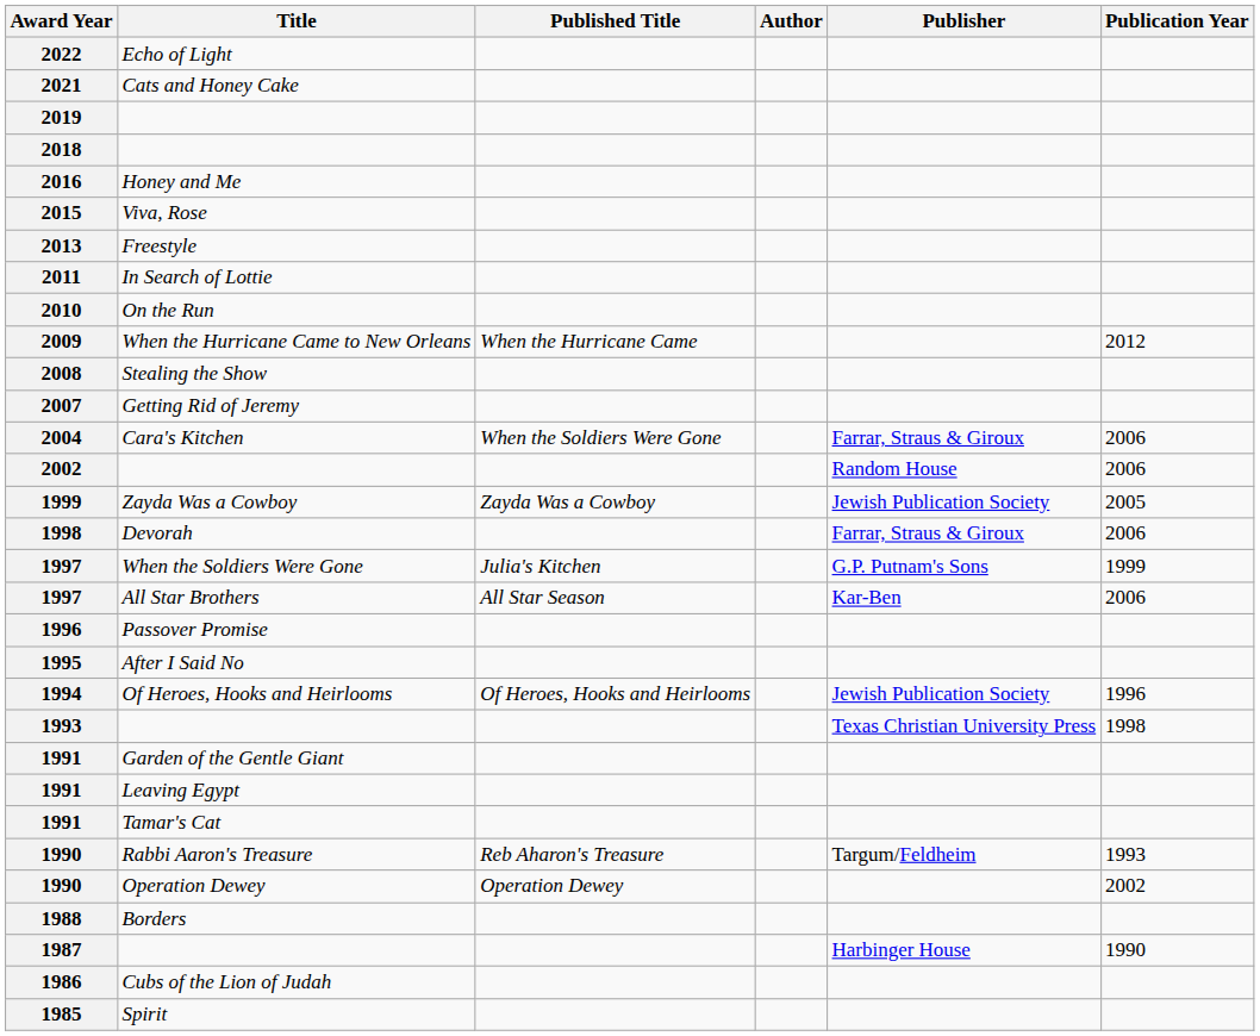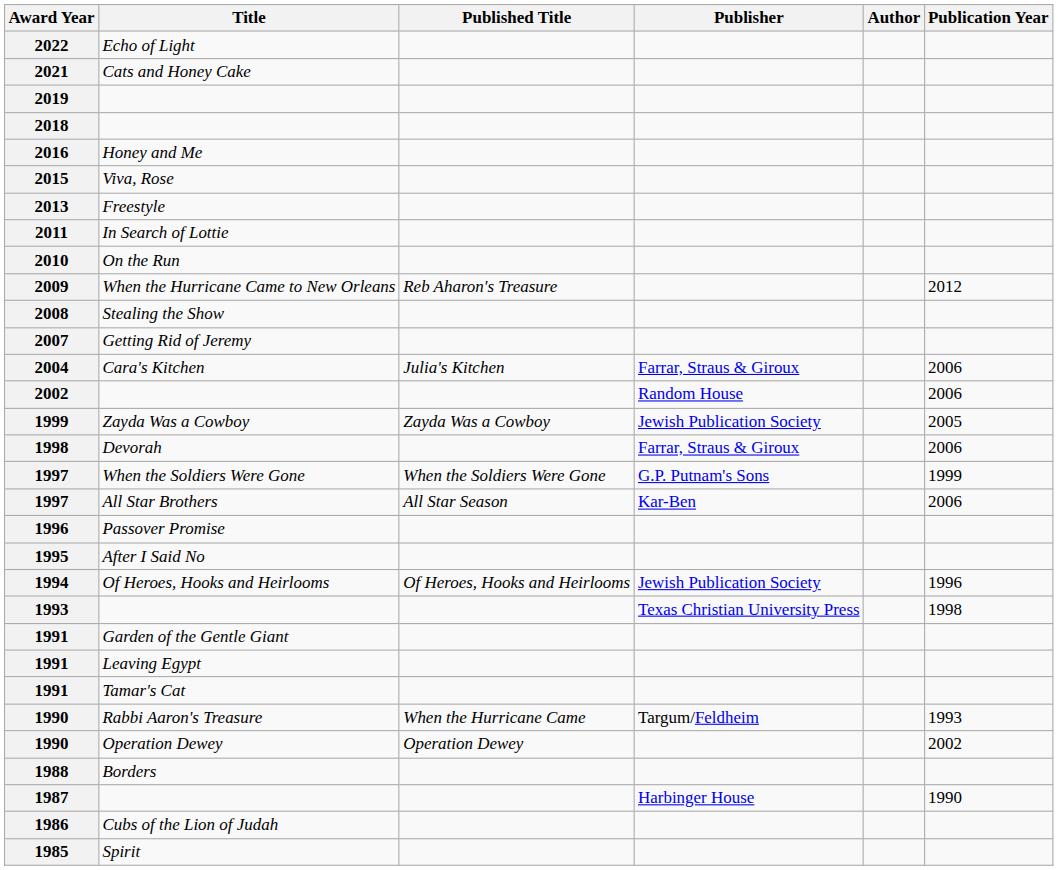columns swapped: Author <-> Publisher
2009 | Published Title: When the Hurricane Came -> Reb Aharon's Treasure
2004 | Published Title: When the Soldiers Were Gone -> Julia's Kitchen
1997 / When the Soldiers Were Gone | Published Title: Julia's Kitchen -> When the Soldiers Were Gone
1990 / Rabbi Aaron's Treasure | Published Title: Reb Aharon's Treasure -> When the Hurricane Came
